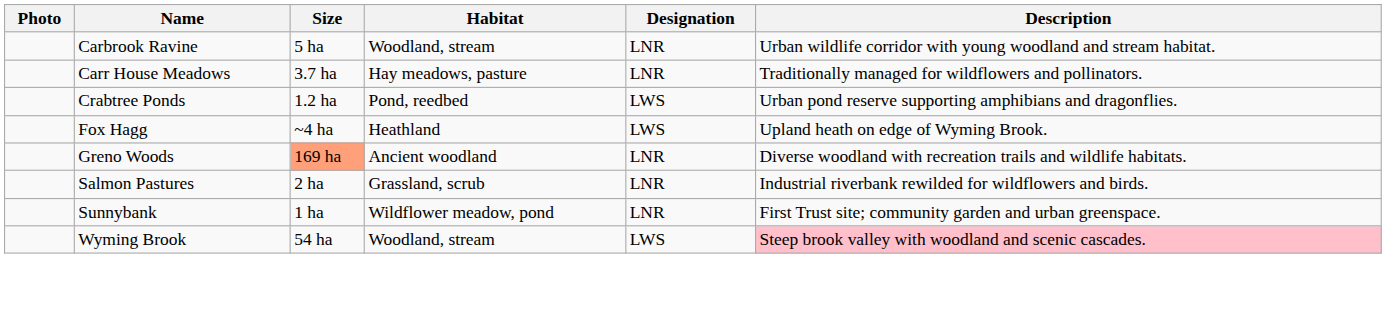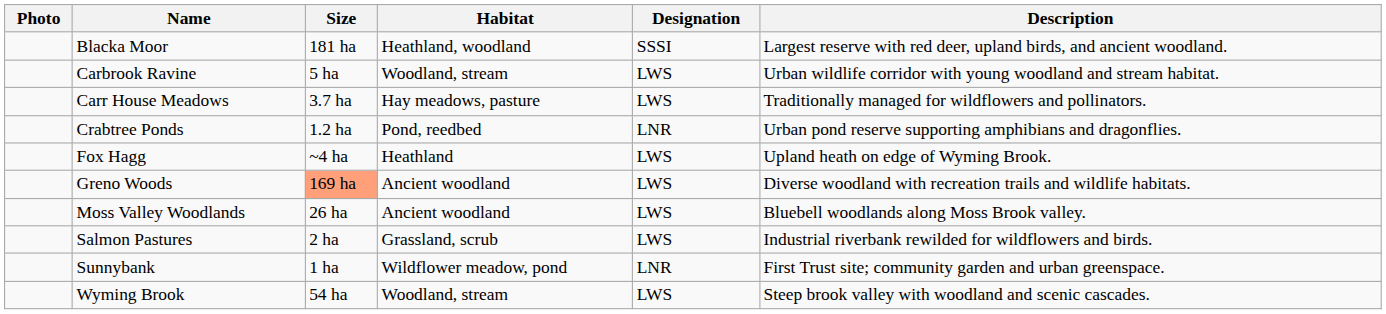+ row: Blacka Moor | 181 ha | Heathland, woodland | SSSI | Largest reserve with red deer, upland birds, and ancient woodland.
Carbrook Ravine | Designation: LNR -> LWS
Carr House Meadows | Designation: LNR -> LWS
Crabtree Ponds | Designation: LWS -> LNR
Greno Woods | Designation: LNR -> LWS
+ row: Moss Valley Woodlands | 26 ha | Ancient woodland | LWS | Bluebell woodlands along Moss Brook valley.
Salmon Pastures | Designation: LNR -> LWS
Wyming Brook | Description: pink background -> no background
